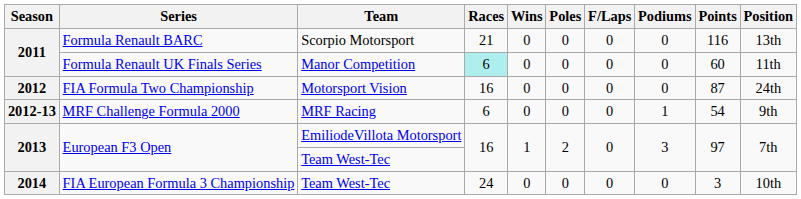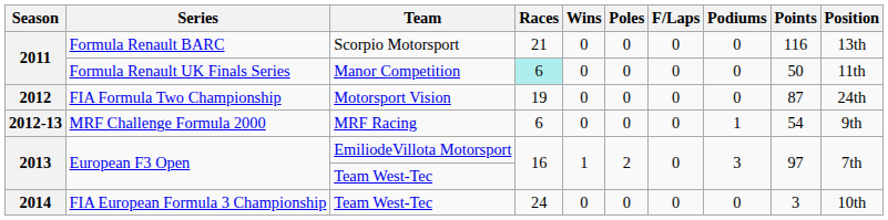Formula Renault UK Finals Series | Points: 60 -> 50
FIA Formula Two Championship | Races: 16 -> 19
